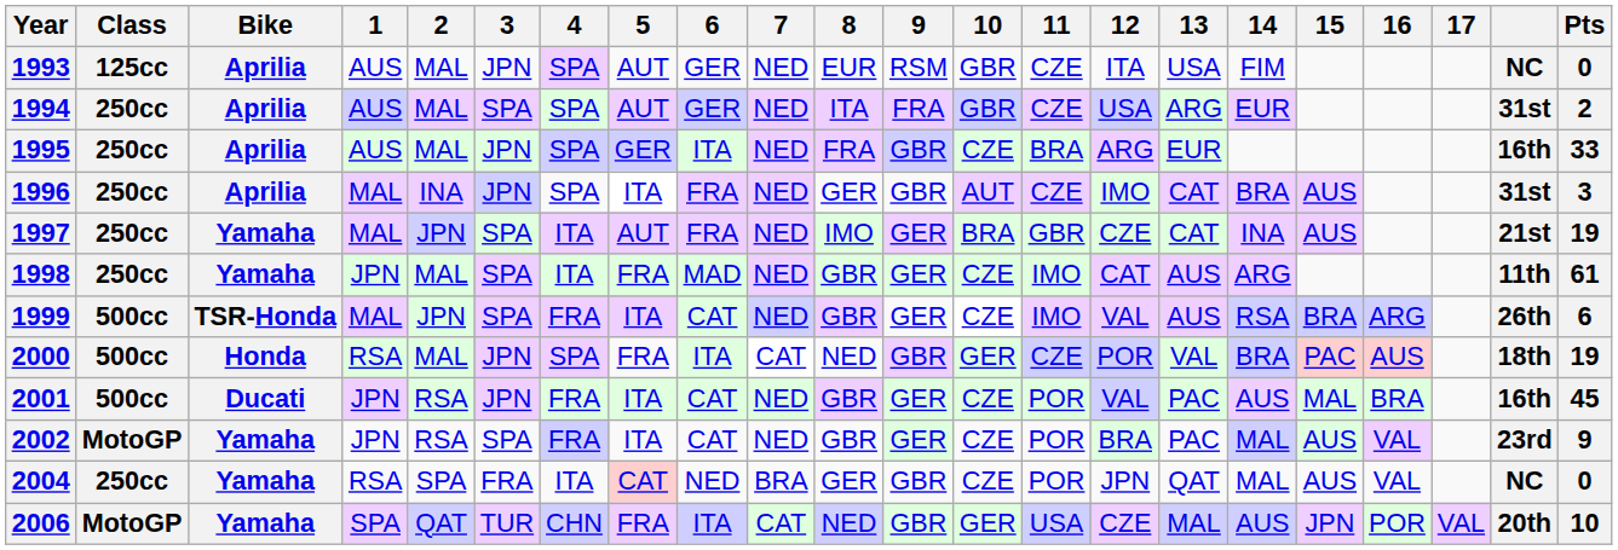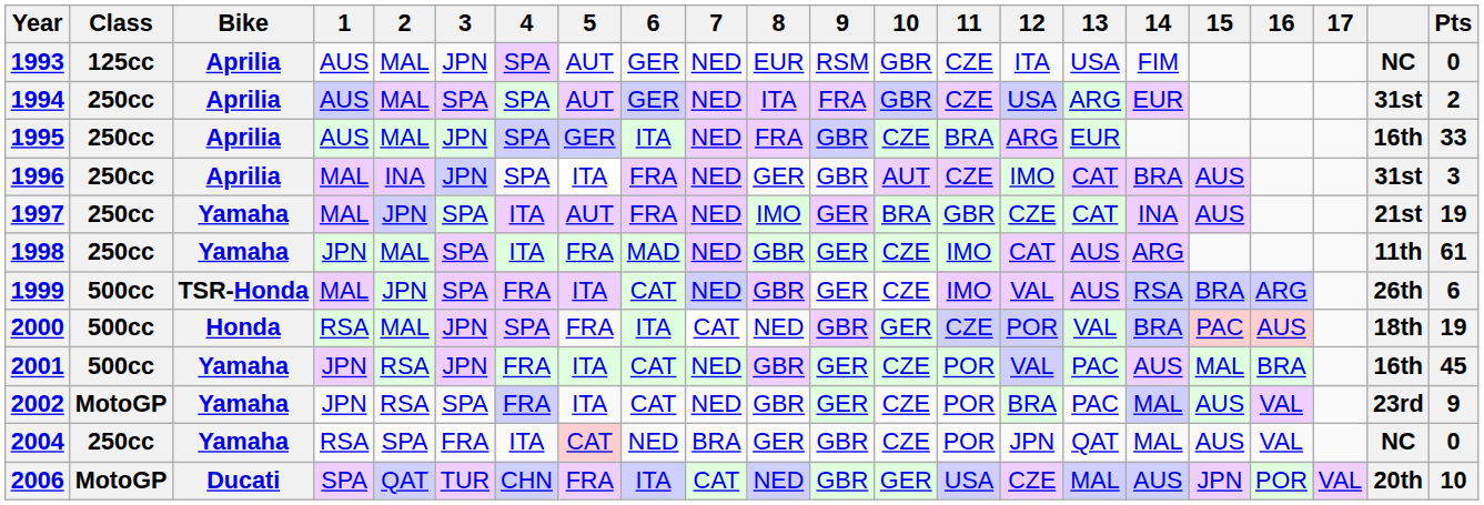2001 | Bike: Ducati -> Yamaha
2006 | Bike: Yamaha -> Ducati
